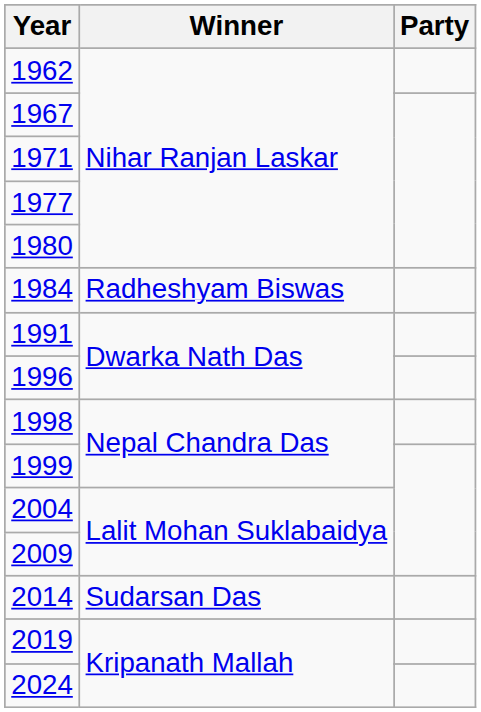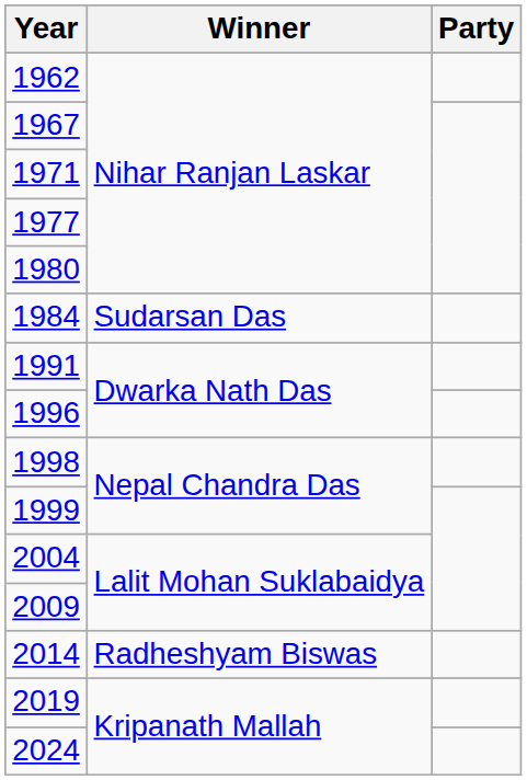1984 | Winner: Radheshyam Biswas -> Sudarsan Das
2014 | Winner: Sudarsan Das -> Radheshyam Biswas
